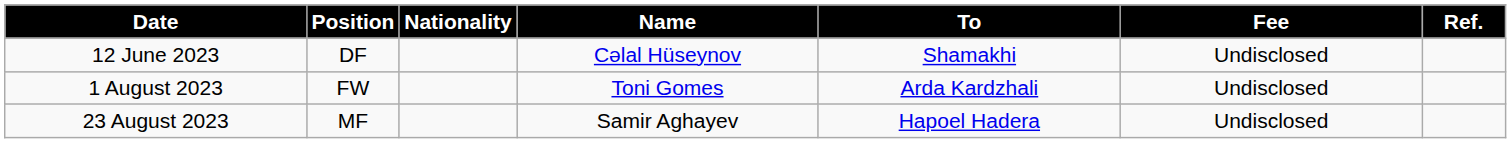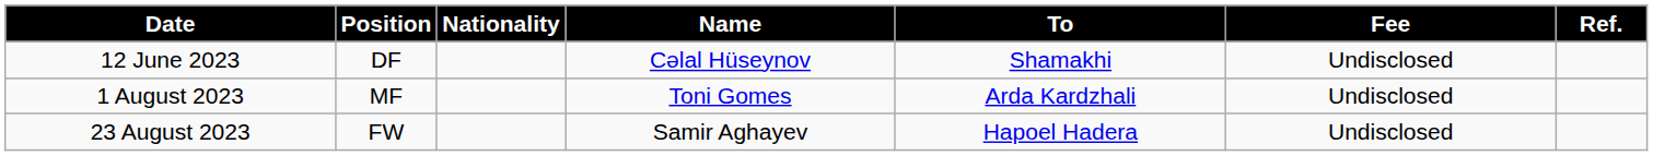1 August 2023 | Position: FW -> MF
23 August 2023 | Position: MF -> FW
